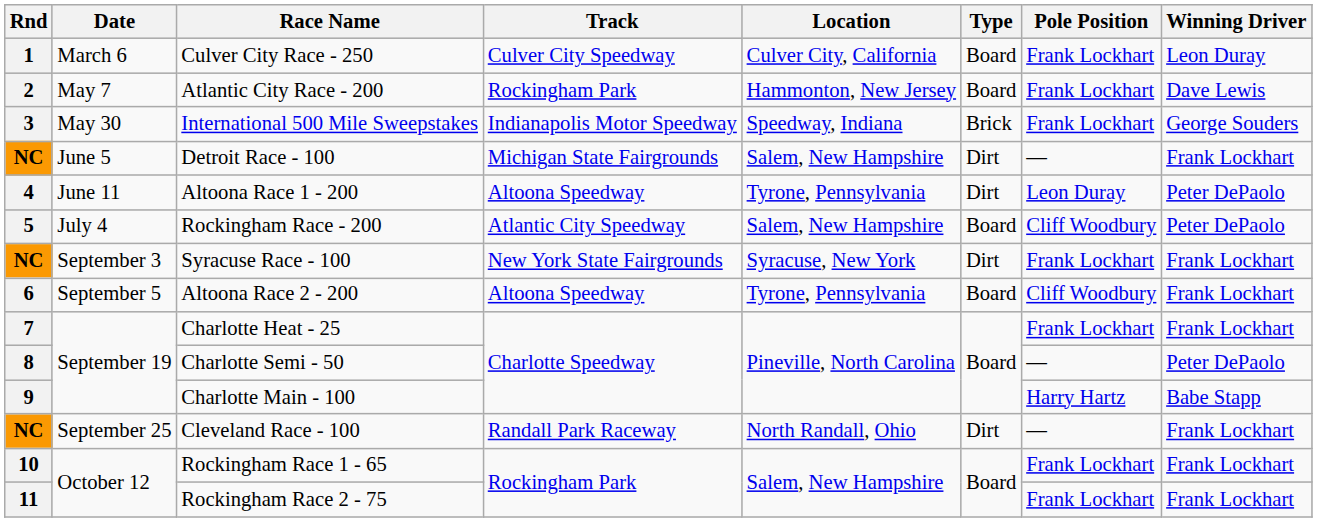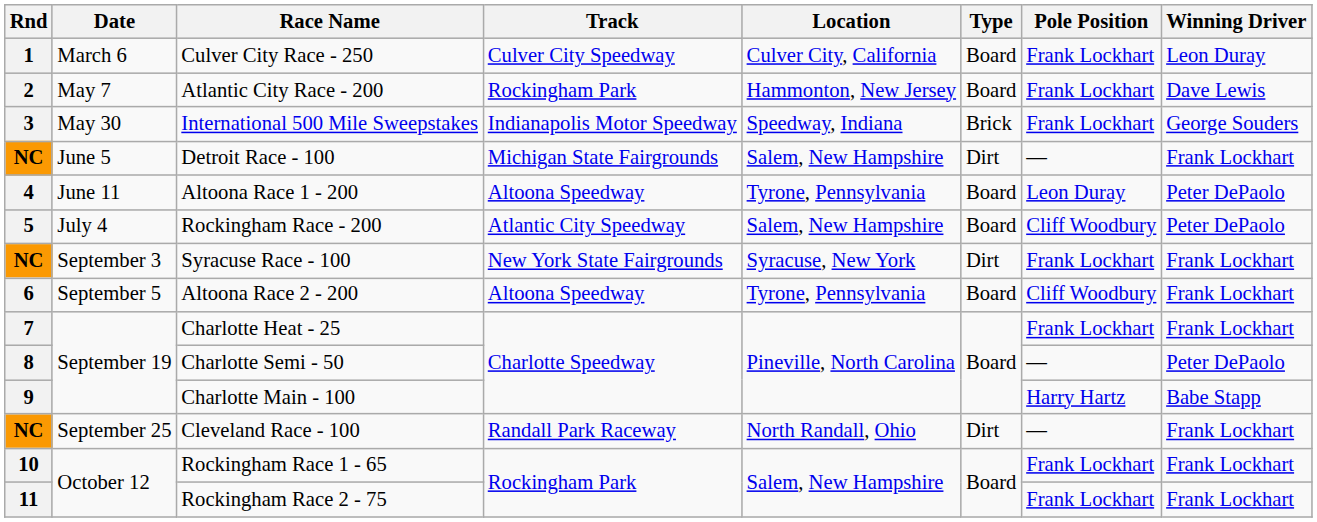Altoona Race 1 - 200 | Type: Dirt -> Board
